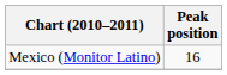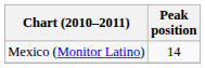Mexico (Monitor Latino) | Peak position: 16 -> 14
